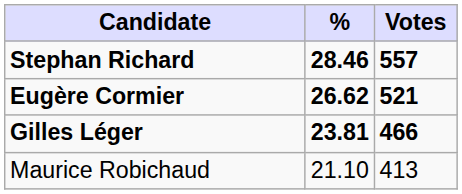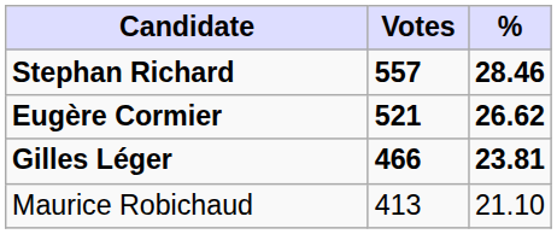columns swapped: Votes <-> %
